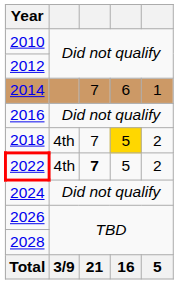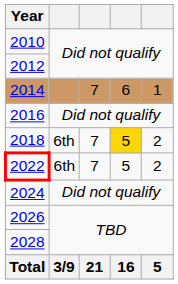2018 | column 2: 4th -> 6th
2022 | column 2: 4th -> 6th
2022 | column 3: bold -> normal
